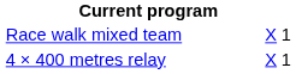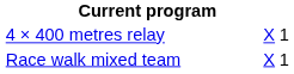rows swapped: 4 × 400 metres relay <-> Race walk mixed team
